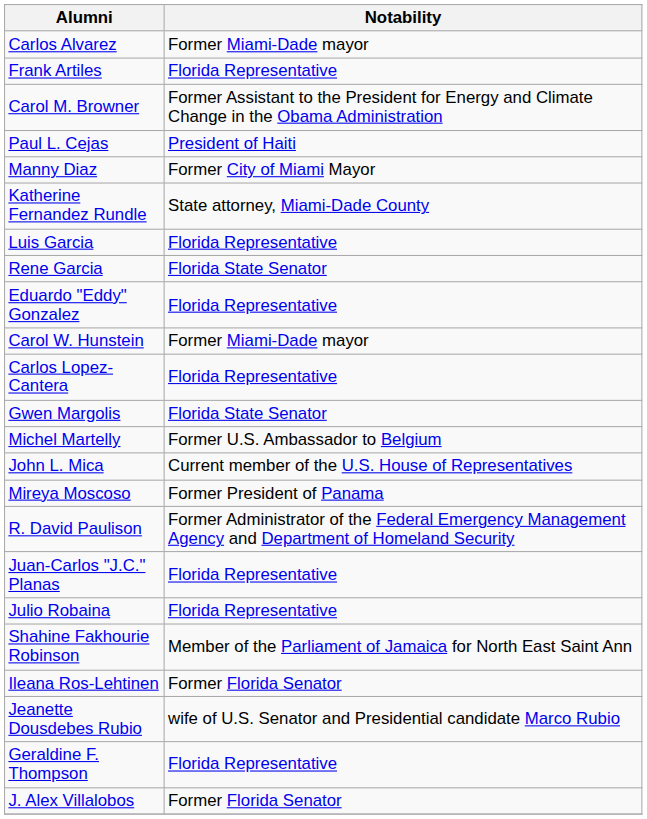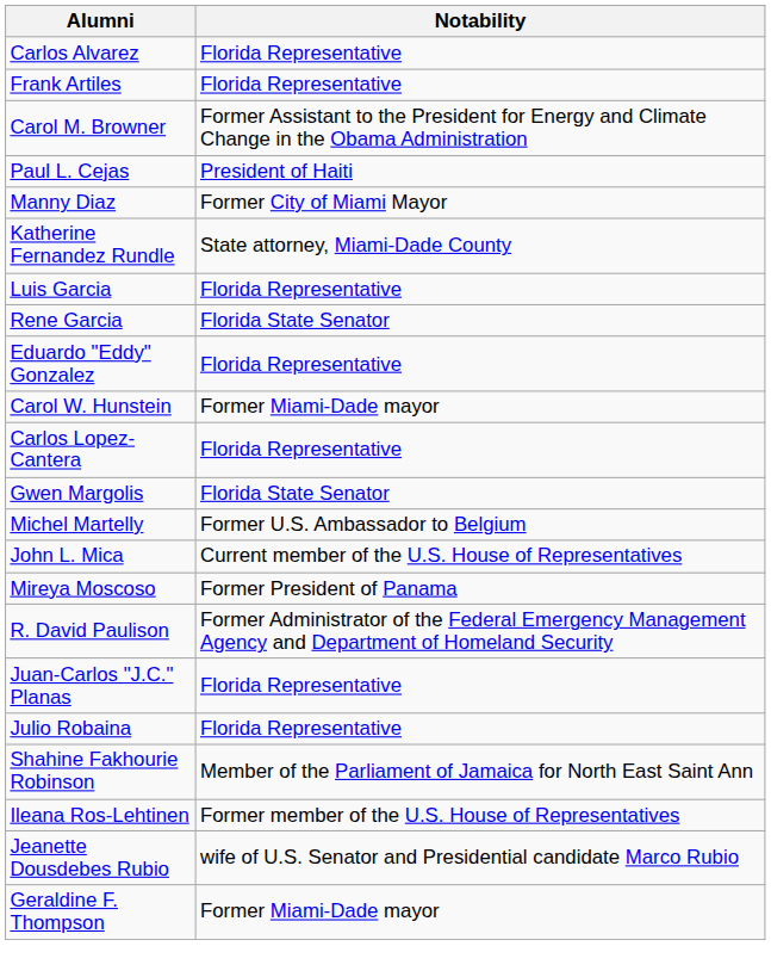Carlos Alvarez | Notability: Former Miami-Dade mayor -> Florida Representative
Ileana Ros-Lehtinen | Notability: Former Florida Senator -> Former member of the U.S. House of Representatives
Geraldine F. Thompson | Notability: Florida Representative -> Former Miami-Dade mayor
- row: J. Alex Villalobos | Former Florida Senator
